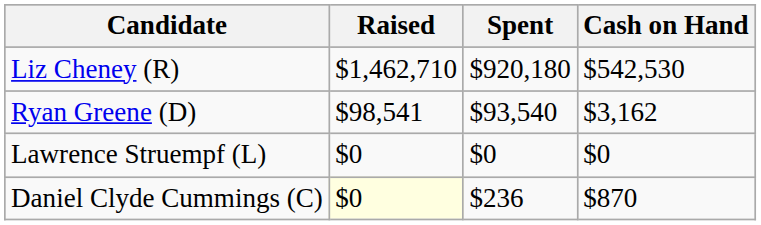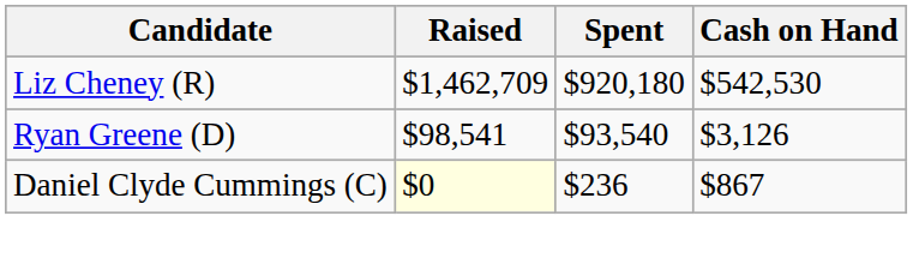Liz Cheney (R) | Raised: $1,462,710 -> $1,462,709
Ryan Greene (D) | Cash on Hand: $3,162 -> $3,126
- row: Lawrence Struempf (L) | $0 | $0 | $0
Daniel Clyde Cummings (C) | Cash on Hand: $870 -> $867
